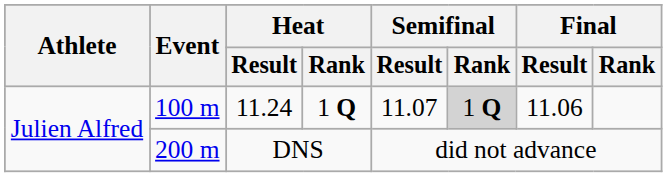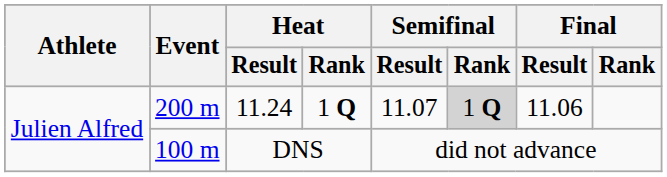11.24 | Event: 100 m -> 200 m
DNS | Event: 200 m -> 100 m
